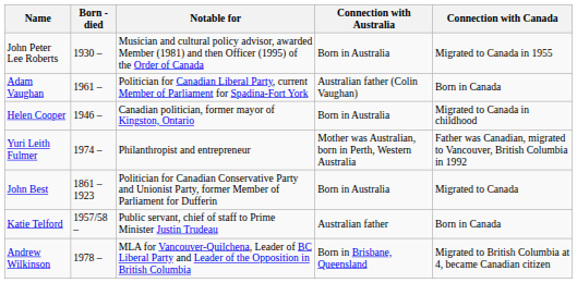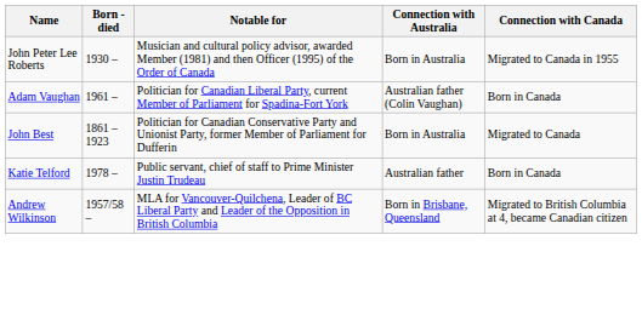- row: Helen Cooper | 1946 – | Canadian politician, former mayor of Kingston, Ontario | Born in Australia | Migrated to Canada in childhood
- row: Yuri Leith Fulmer | 1974 – | Philanthropist and entrepreneur | Mother was Australian, born in Perth, Western Australia | Father was Canadian, migrated to Vancouver, British Columbia in 1992
Katie Telford | Born - died: 1957/58 – -> 1978 –
Andrew Wilkinson | Born - died: 1978 – -> 1957/58 –
